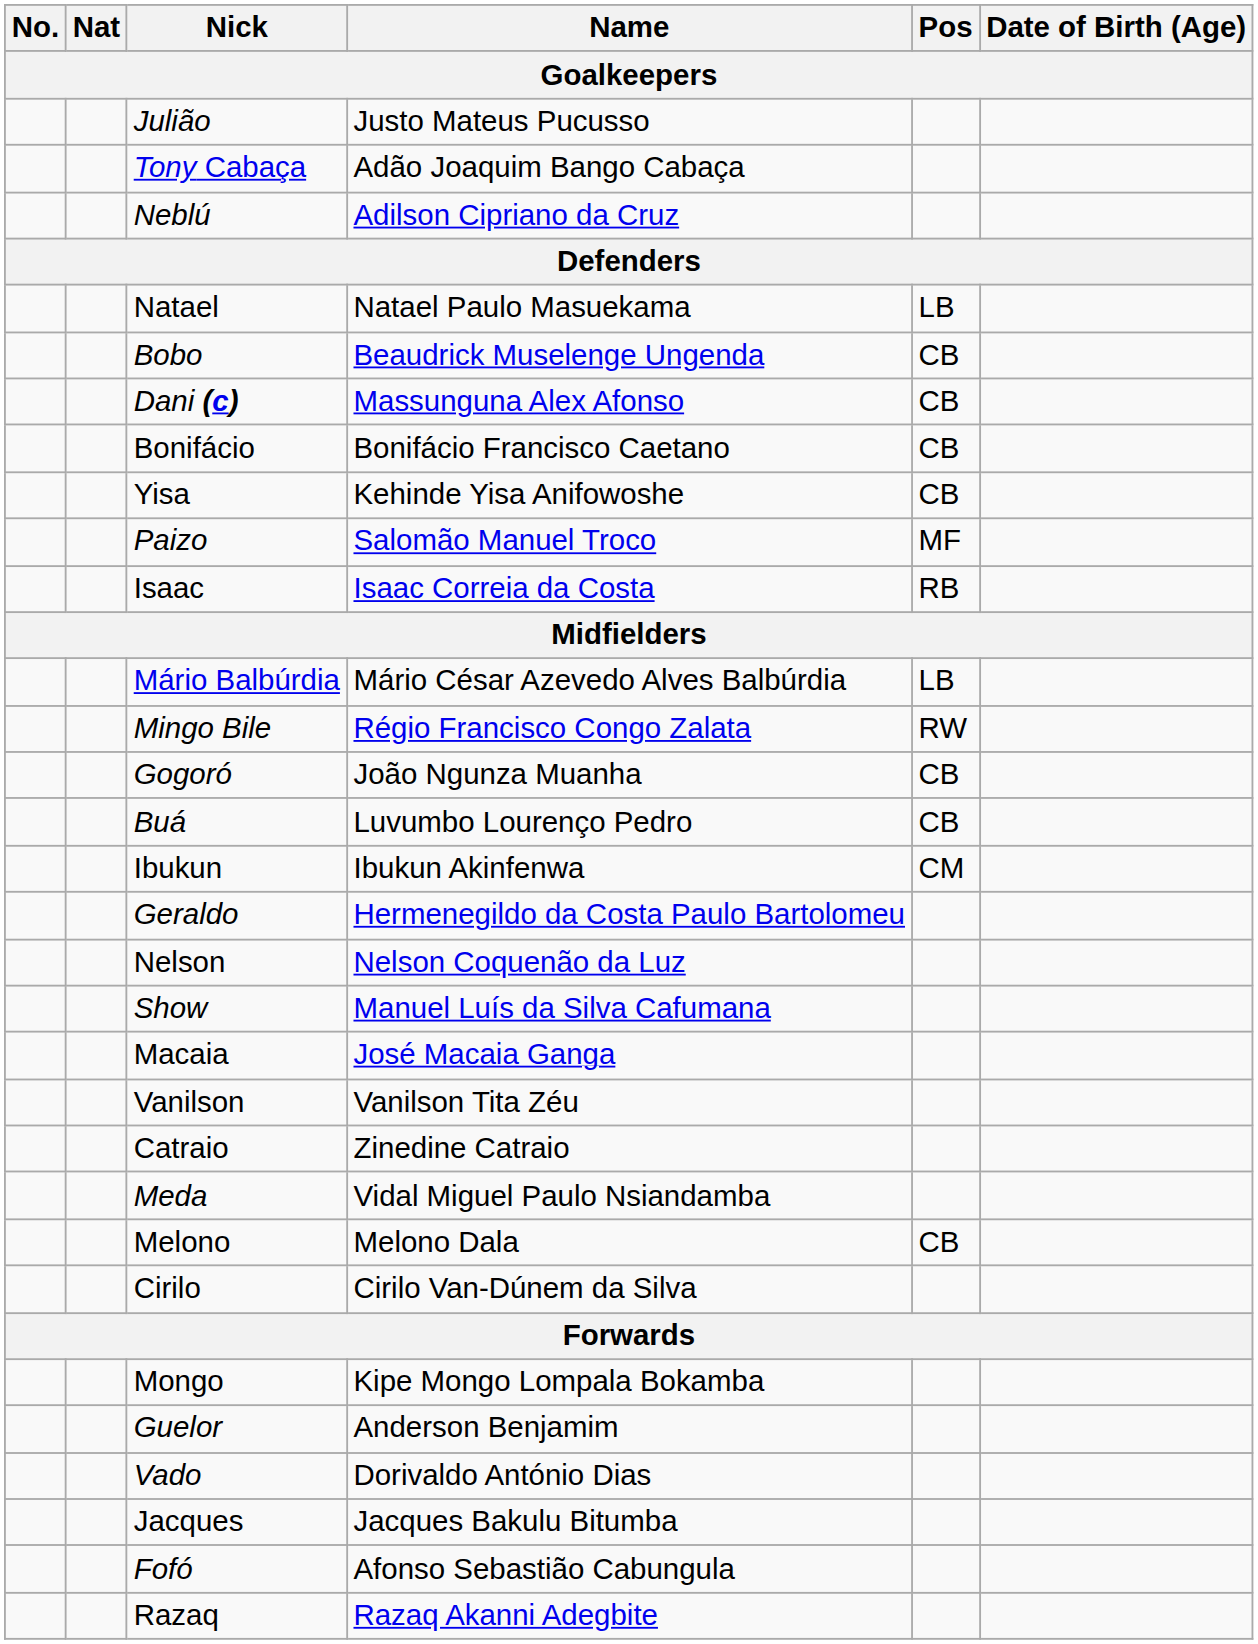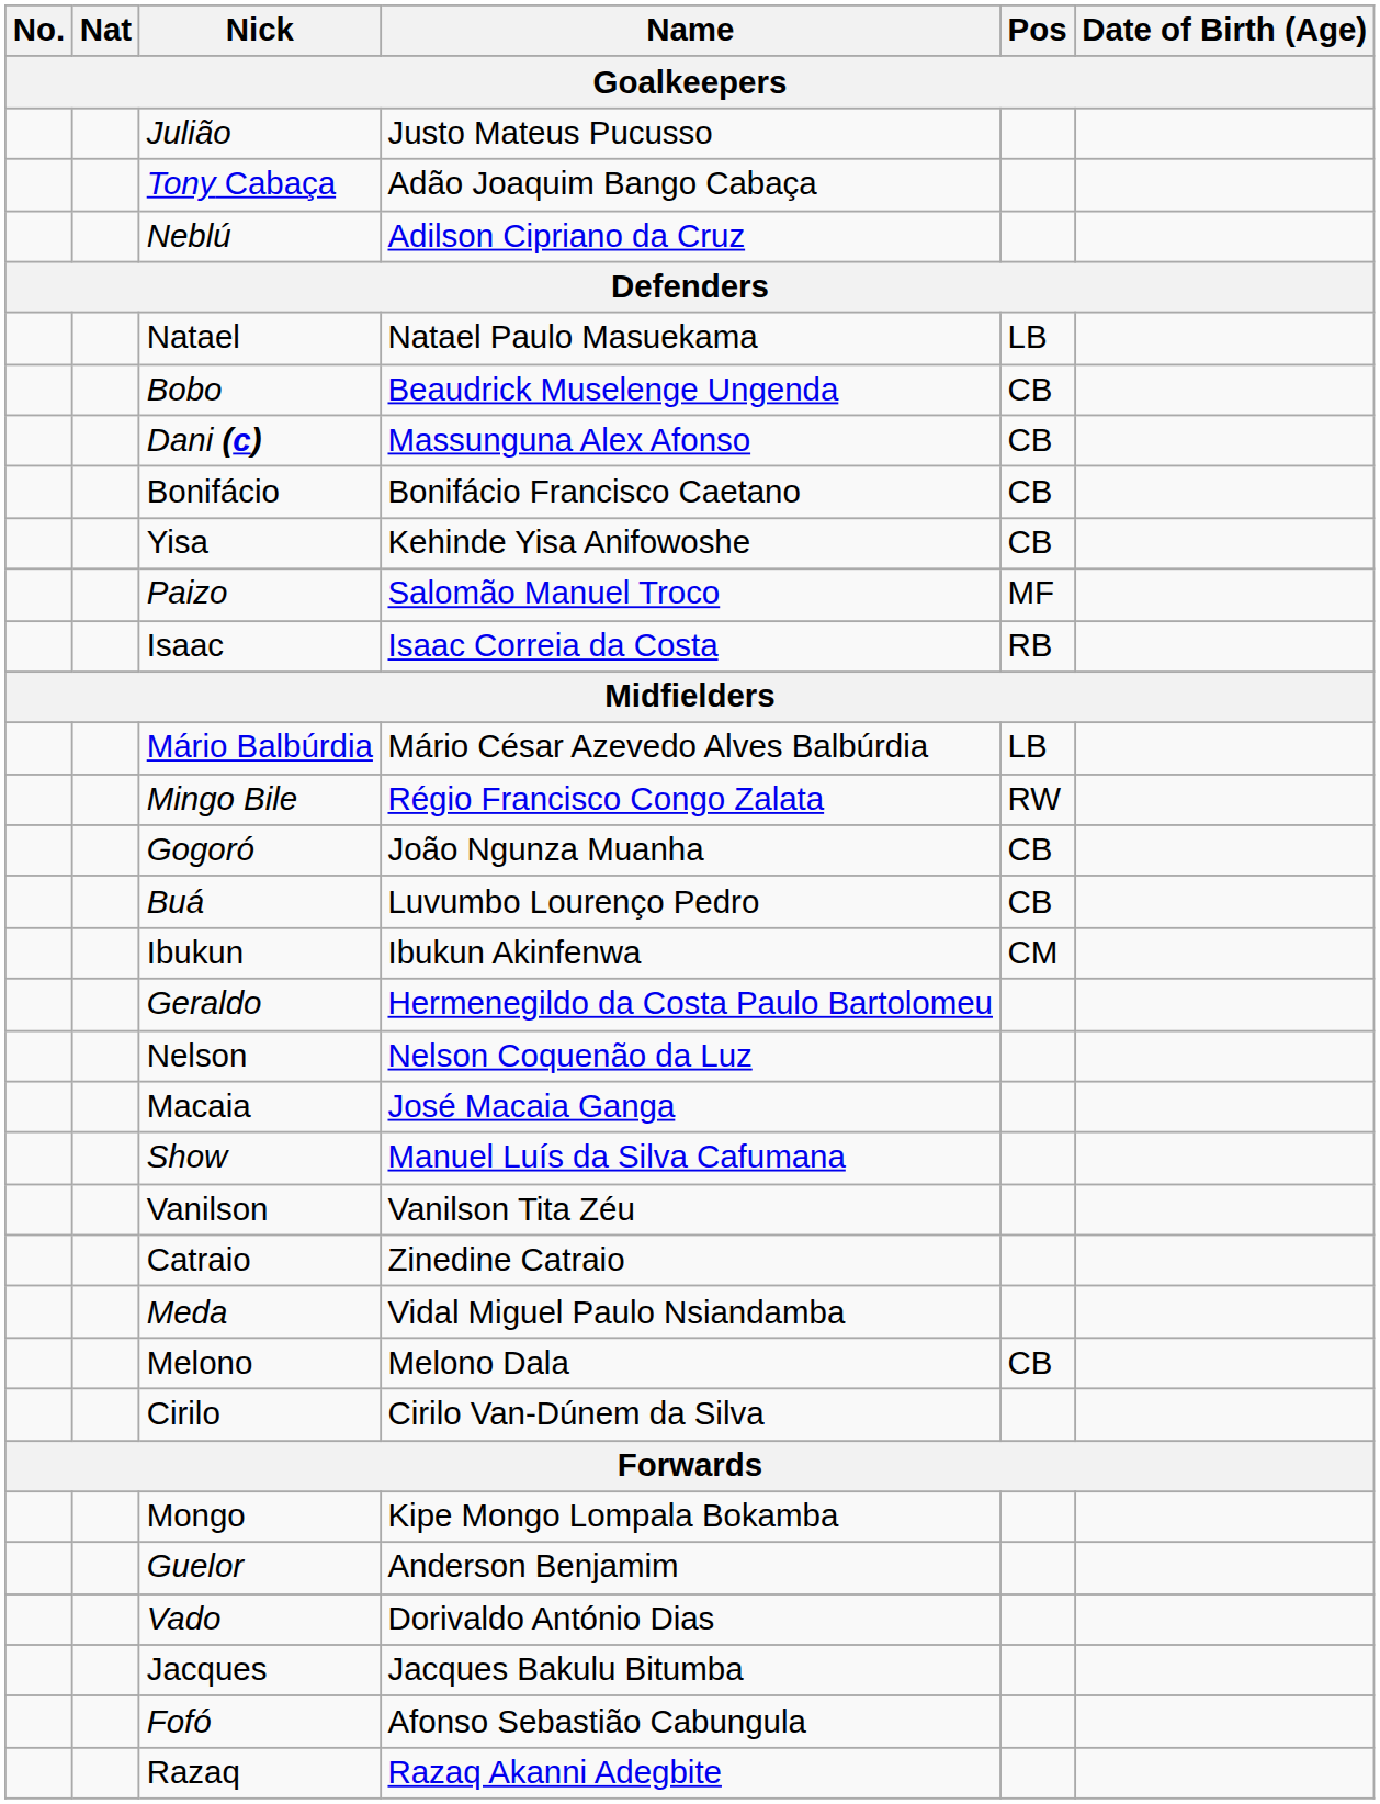rows swapped: Macaia <-> Show
